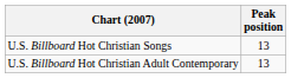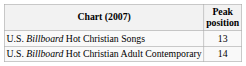U.S. Billboard Hot Christian Adult Contemporary | Peak position: 13 -> 14
